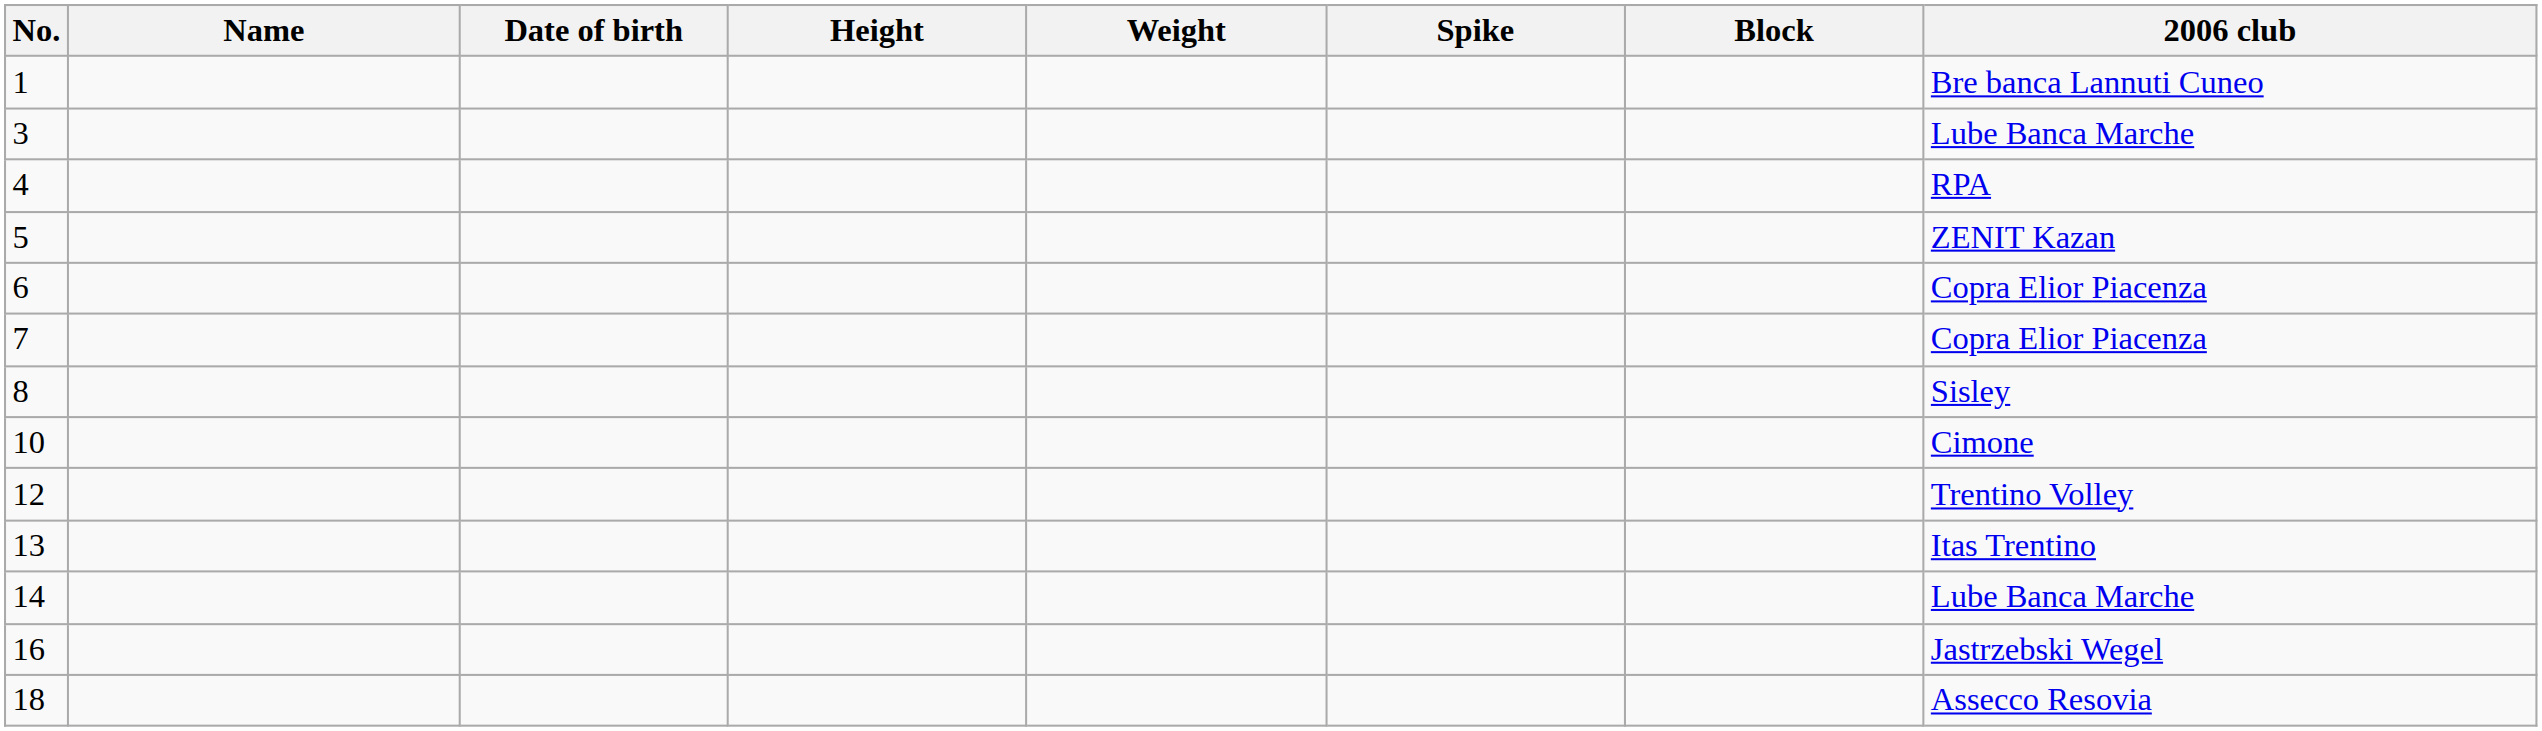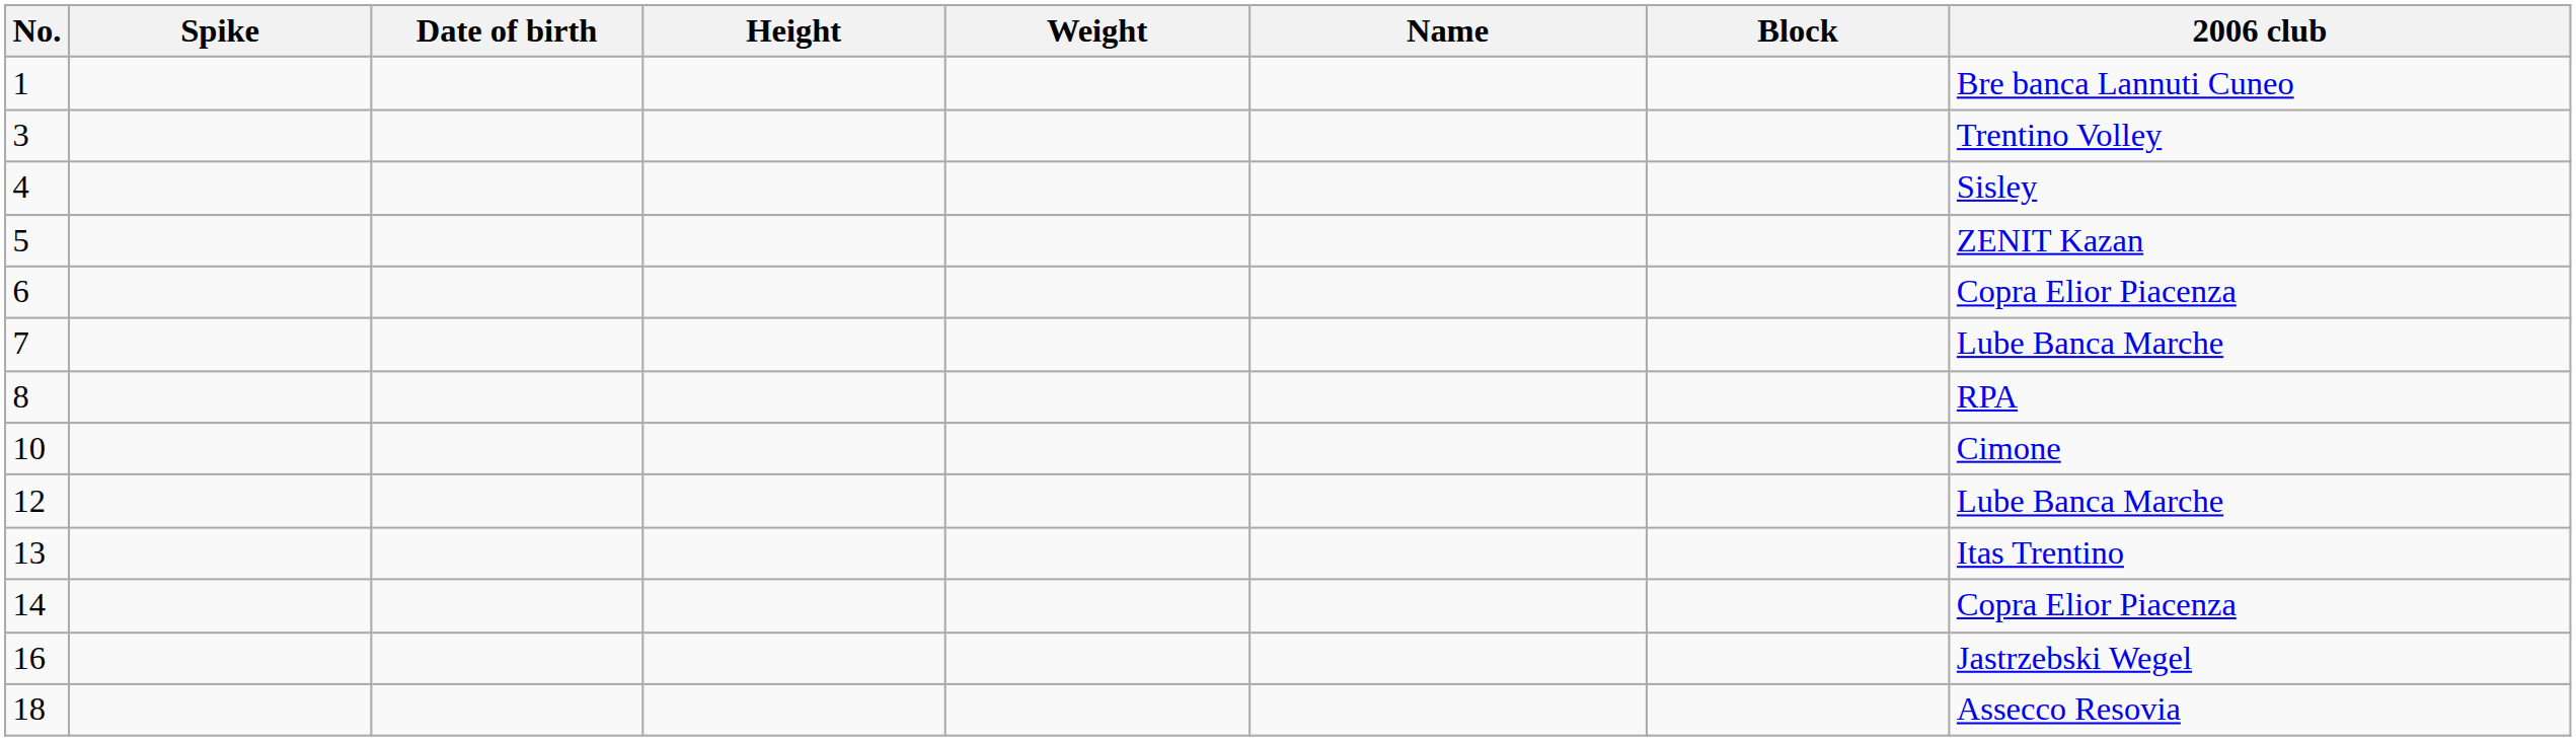columns swapped: Name <-> Spike
3 | 2006 club: Lube Banca Marche -> Trentino Volley
4 | 2006 club: RPA -> Sisley
7 | 2006 club: Copra Elior Piacenza -> Lube Banca Marche
8 | 2006 club: Sisley -> RPA
12 | 2006 club: Trentino Volley -> Lube Banca Marche
14 | 2006 club: Lube Banca Marche -> Copra Elior Piacenza
